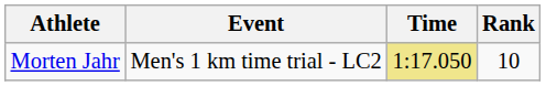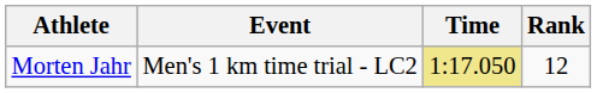Morten Jahr | Rank: 10 -> 12
